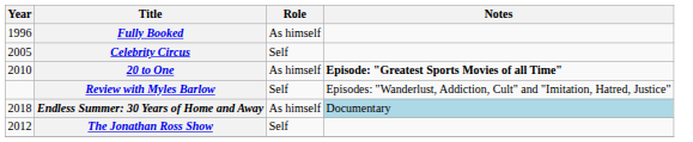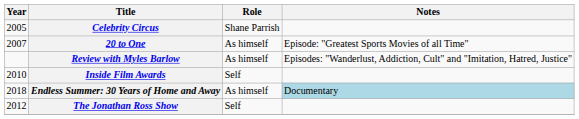- row: 1996 | Fully Booked | As himself
Celebrity Circus | Role: Self -> Shane Parrish
20 to One | Year: 2010 -> 2007
20 to One | Notes: bold -> normal
Review with Myles Barlow | Role: Self -> As himself
+ row: 2010 | Inside Film Awards | Self
